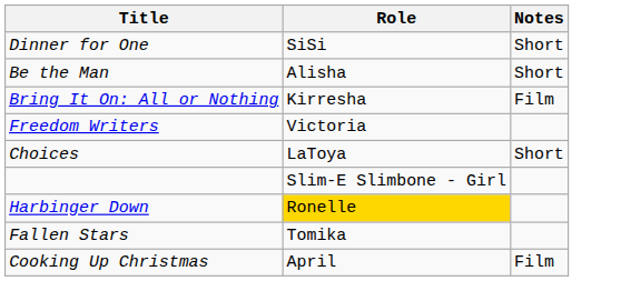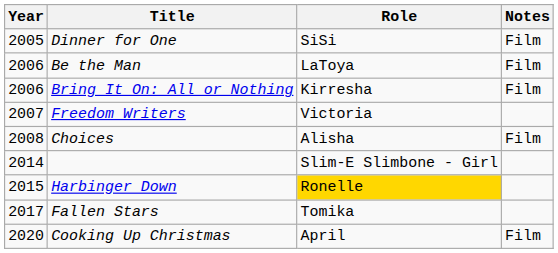+ column: Year | 2005 | 2006 | 2006 | 2007 | 2008 | 2014 | 2015 | 2017 | 2020
Dinner for One | Notes: Short -> Film
Be the Man | Role: Alisha -> LaToya
Be the Man | Notes: Short -> Film
Choices | Role: LaToya -> Alisha
Choices | Notes: Short -> Film
